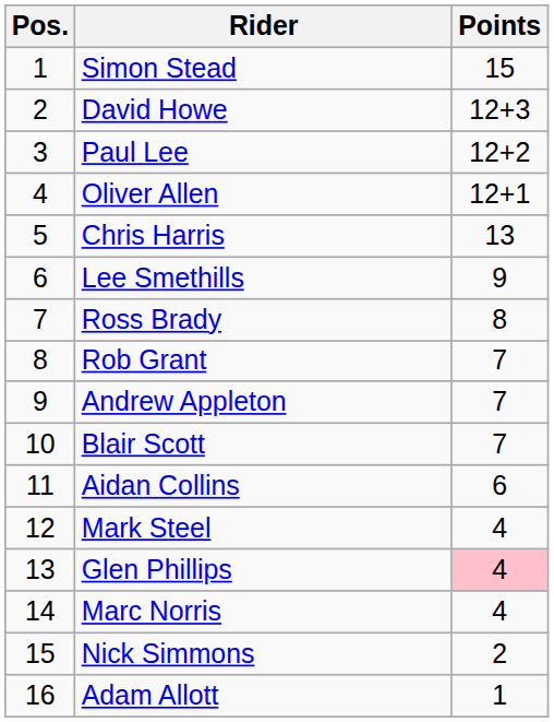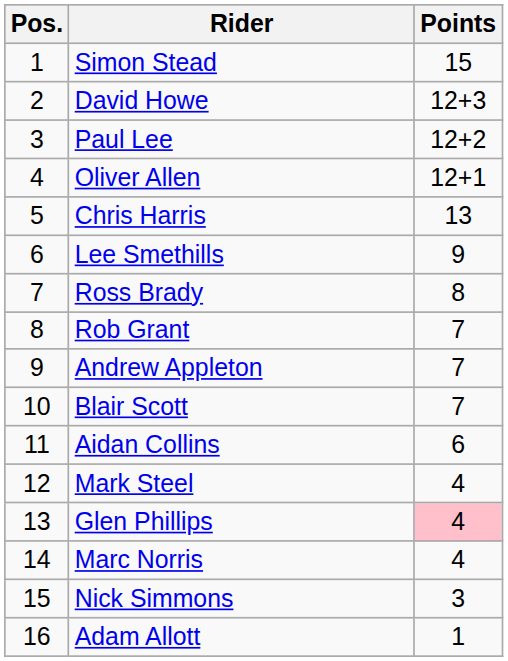Nick Simmons | Points: 2 -> 3
